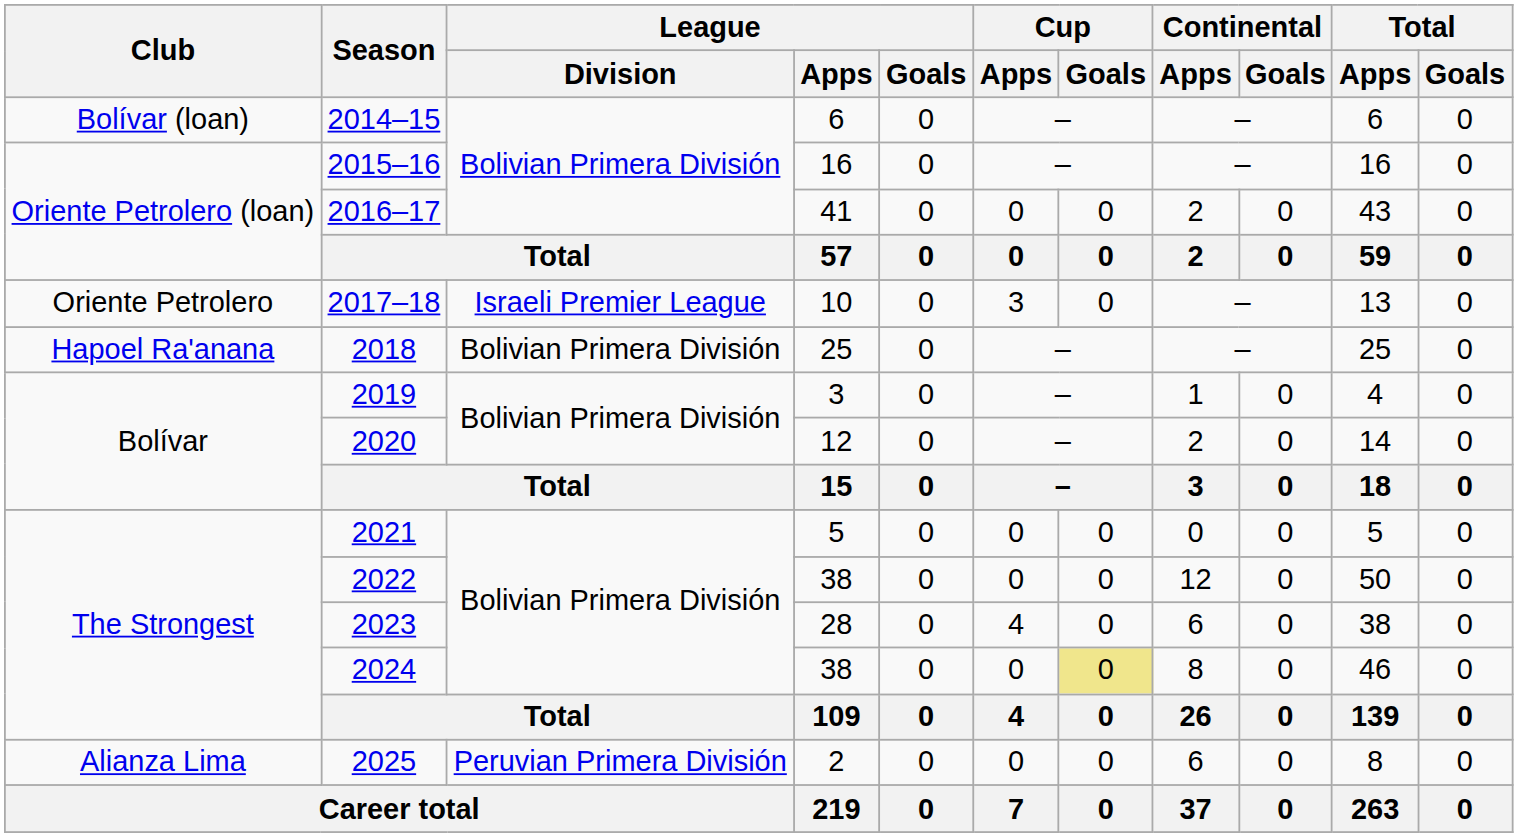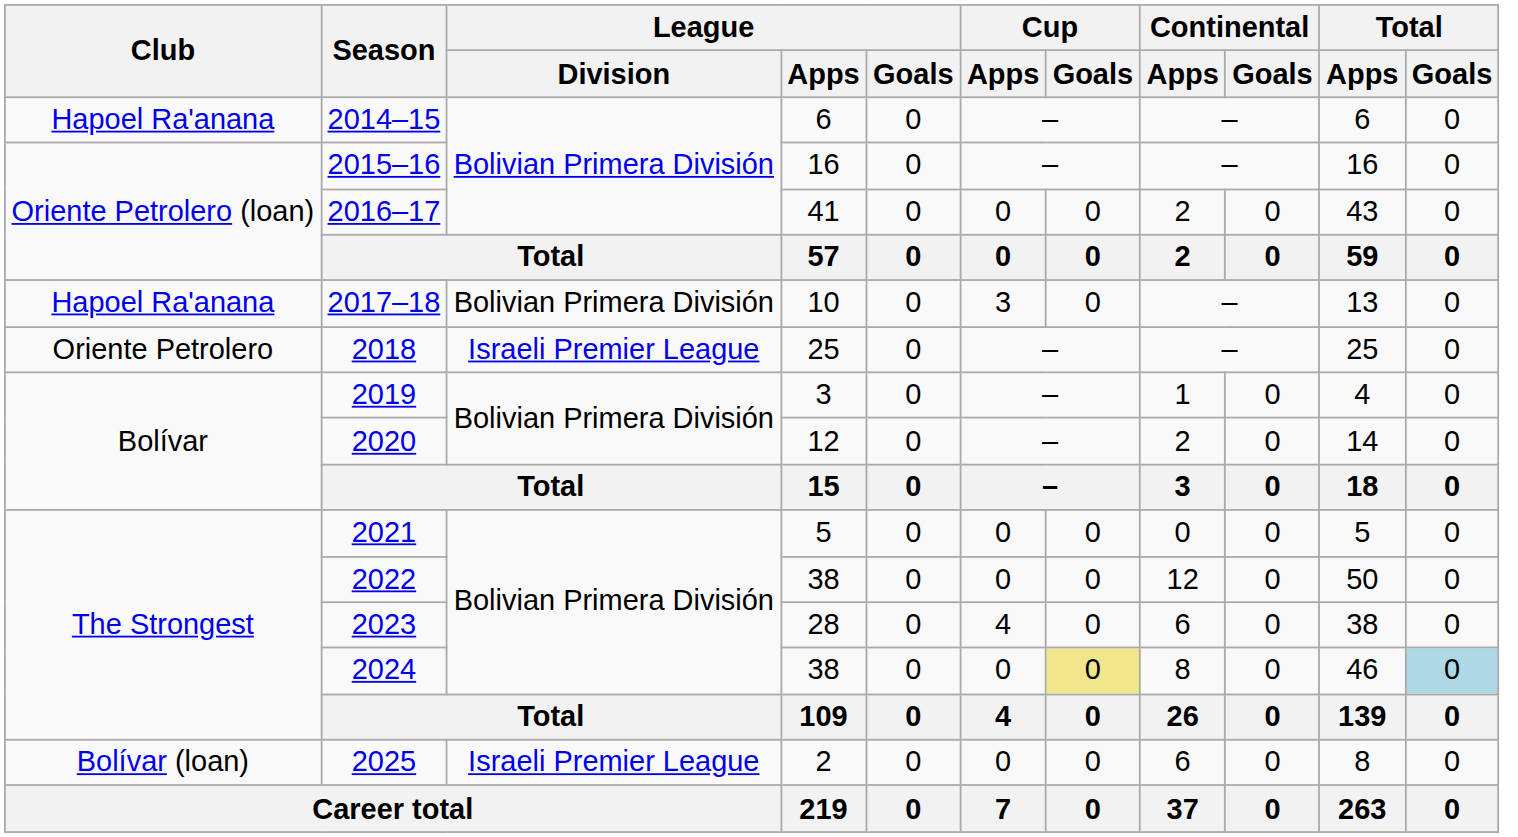2014–15 | Club: Bolívar (loan) -> Hapoel Ra'anana
2017–18 | Club: Oriente Petrolero -> Hapoel Ra'anana
2017–18 | League / Division: Israeli Premier League -> Bolivian Primera División
2018 | Club: Hapoel Ra'anana -> Oriente Petrolero
2018 | League / Division: Bolivian Primera División -> Israeli Premier League
2024 | Total / Goals: no background -> lightblue background
2025 | Club: Alianza Lima -> Bolívar (loan)
2025 | League / Division: Peruvian Primera División -> Israeli Premier League
